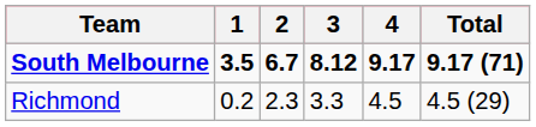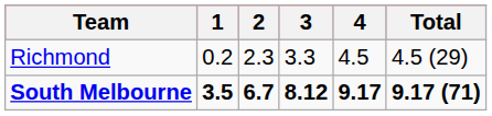rows swapped: South Melbourne <-> Richmond
